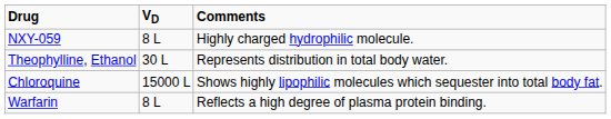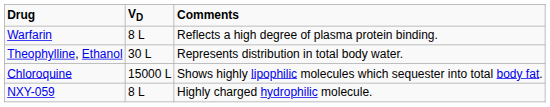rows swapped: Warfarin <-> NXY-059
